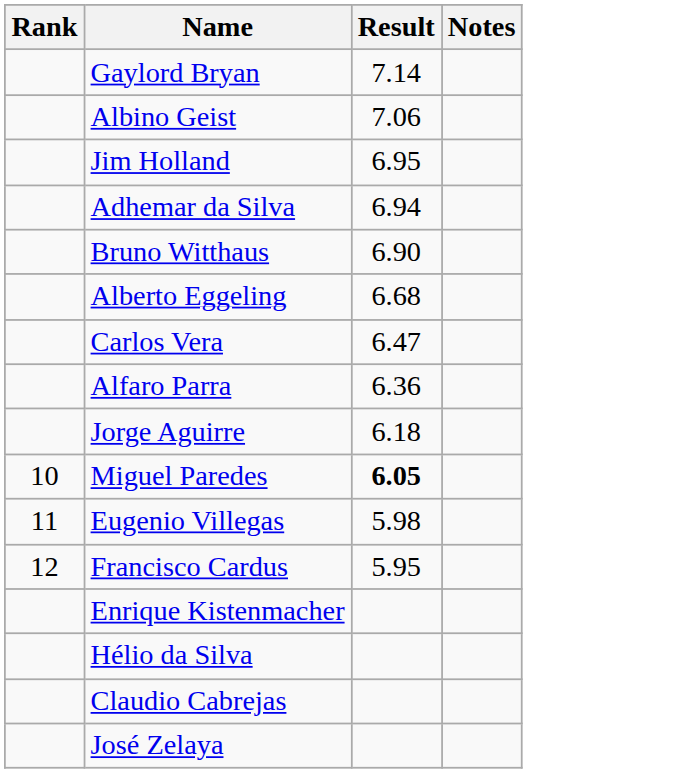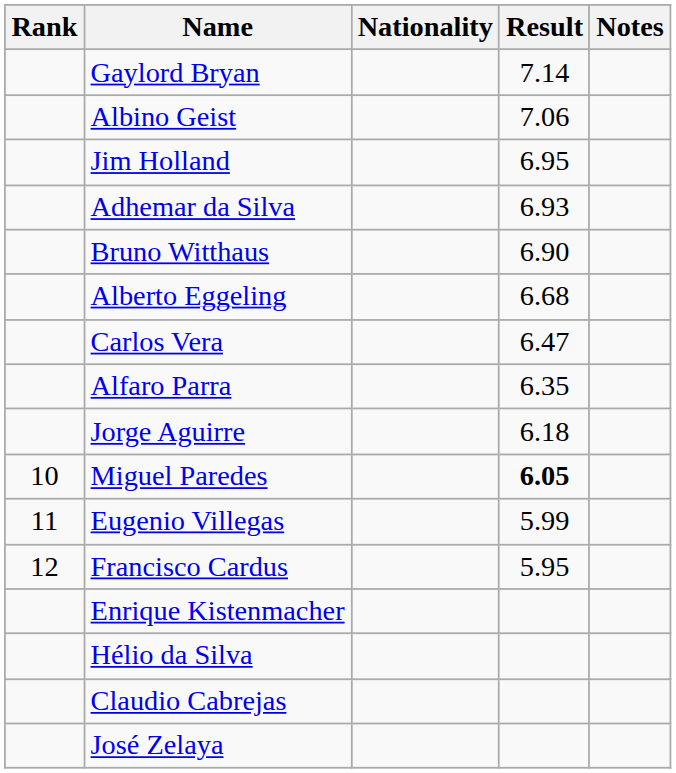+ column: Nationality
Adhemar da Silva | Result: 6.94 -> 6.93
Alfaro Parra | Result: 6.36 -> 6.35
Eugenio Villegas | Result: 5.98 -> 5.99
